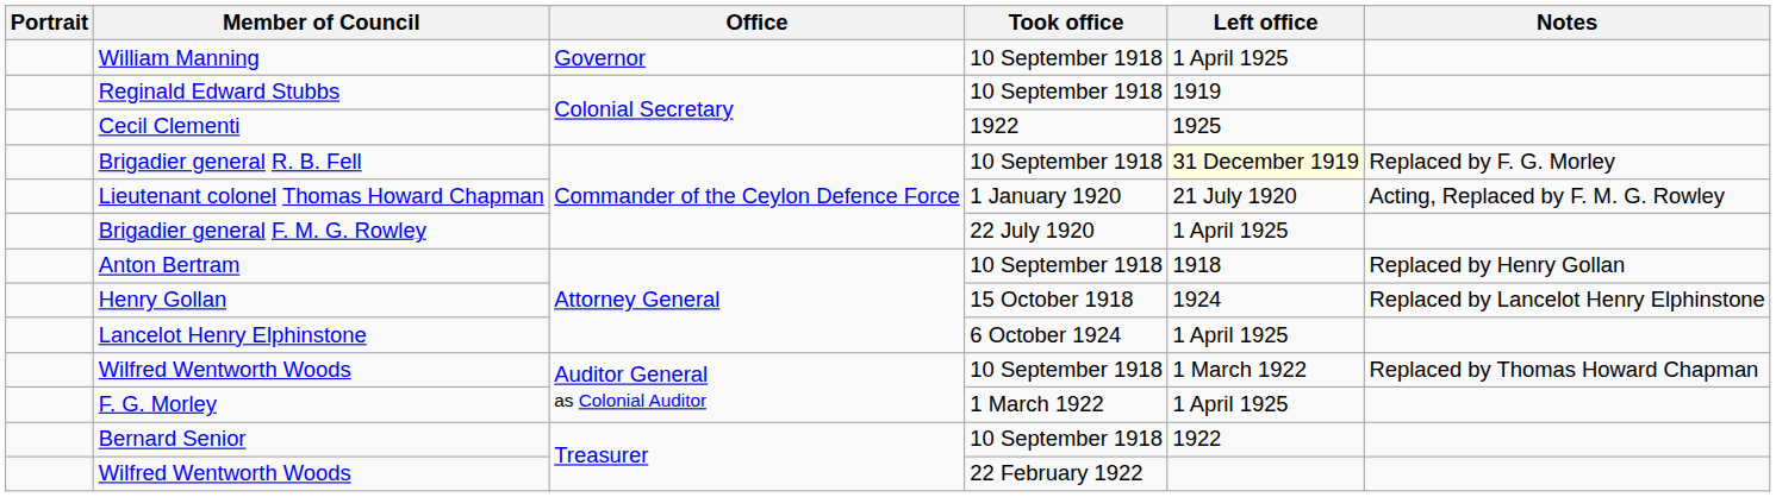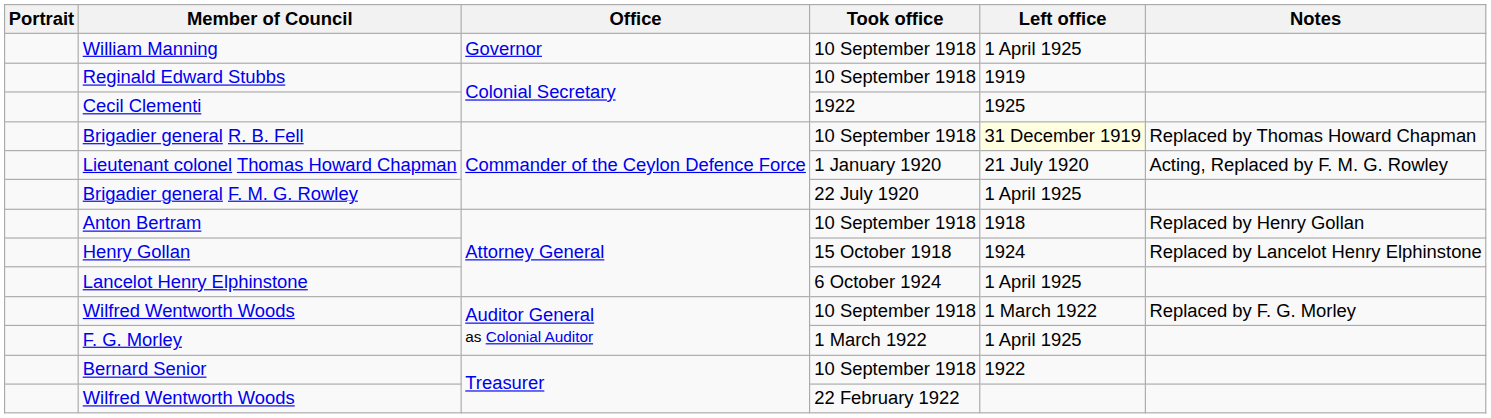Brigadier general R. B. Fell | Notes: Replaced by F. G. Morley -> Replaced by Thomas Howard Chapman
Wilfred Wentworth Woods / 10 September 1918 | Notes: Replaced by Thomas Howard Chapman -> Replaced by F. G. Morley
